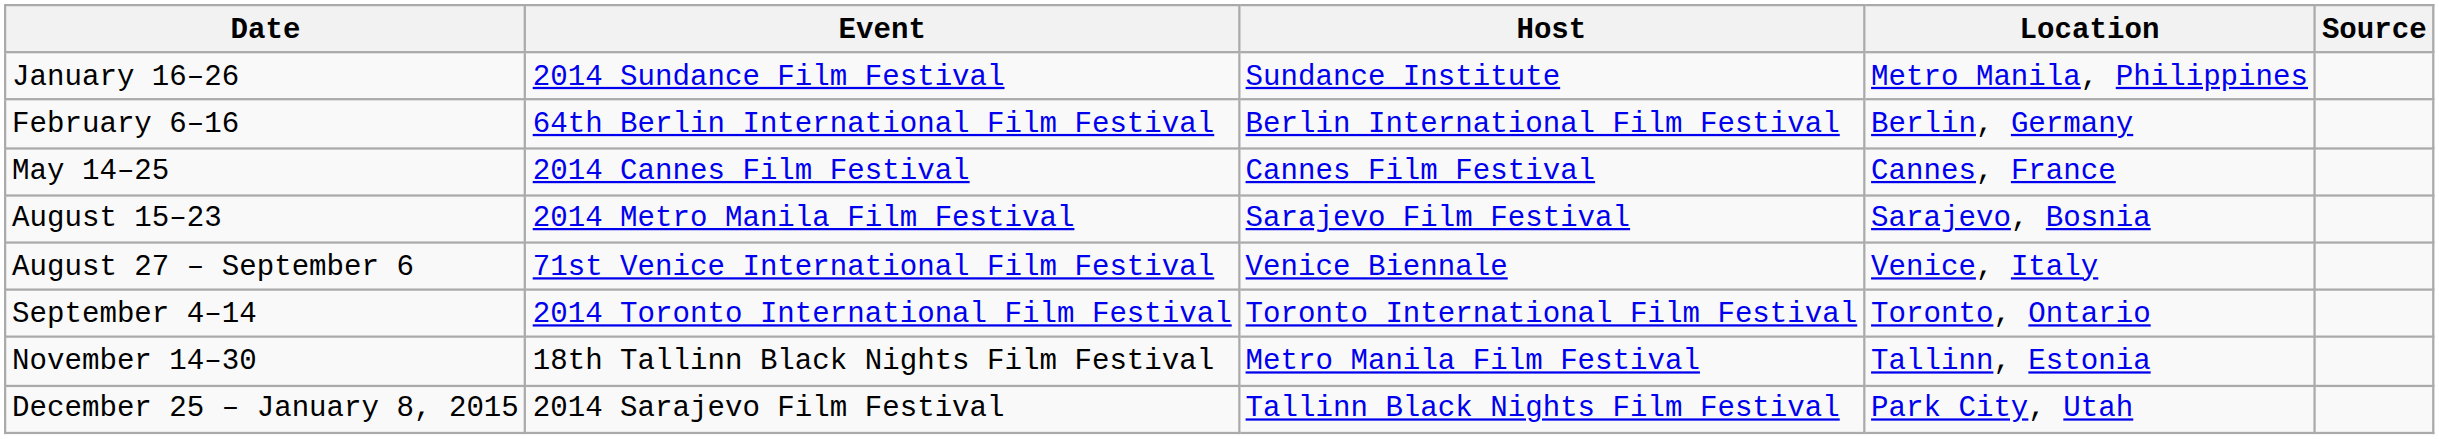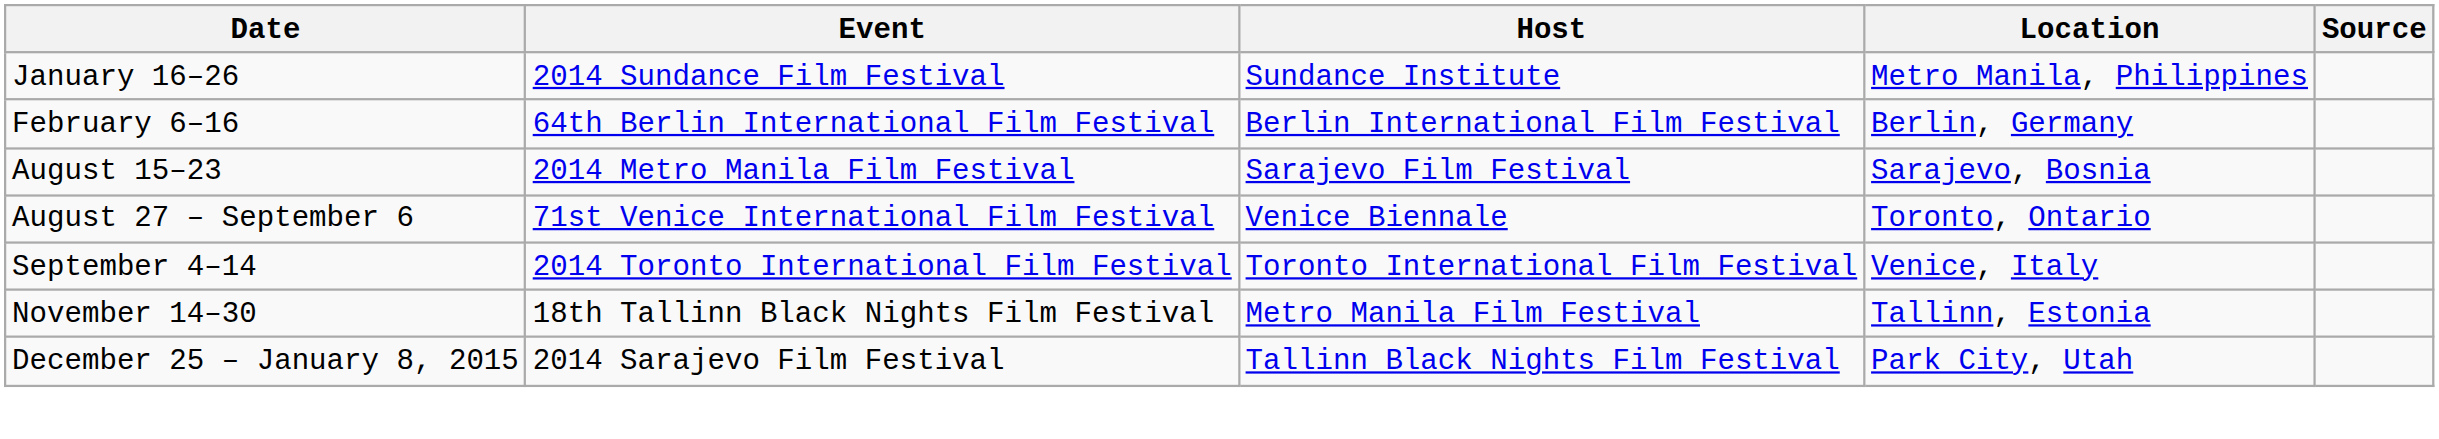- row: May 14–25 | 2014 Cannes Film Festival | Cannes Film Festival | Cannes, France
August 27 – September 6 | Location: Venice, Italy -> Toronto, Ontario
September 4–14 | Location: Toronto, Ontario -> Venice, Italy
